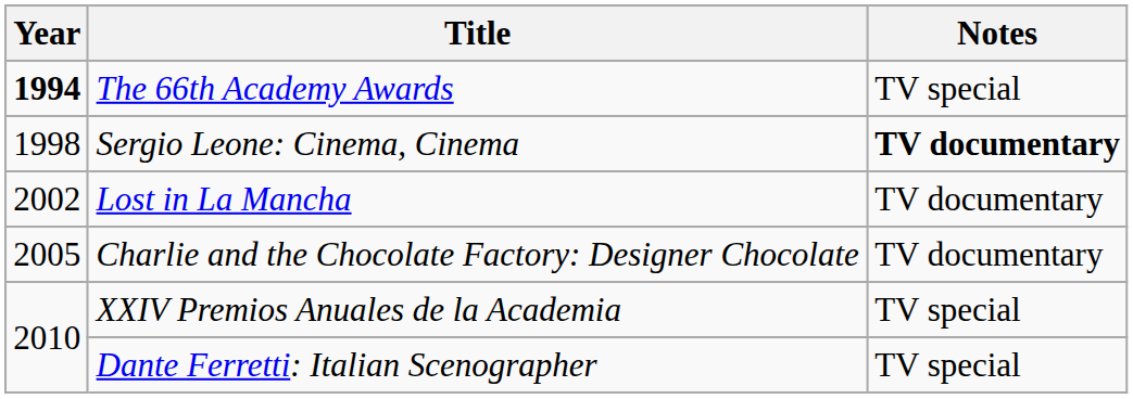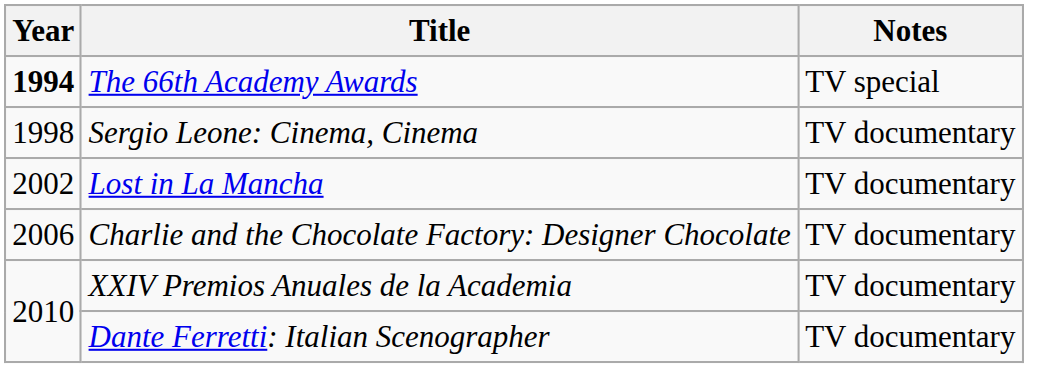Sergio Leone: Cinema, Cinema | Notes: bold -> normal
Charlie and the Chocolate Factory: Designer Chocolate | Year: 2005 -> 2006
XXIV Premios Anuales de la Academia | Notes: TV special -> TV documentary
Dante Ferretti: Italian Scenographer | Notes: TV special -> TV documentary
